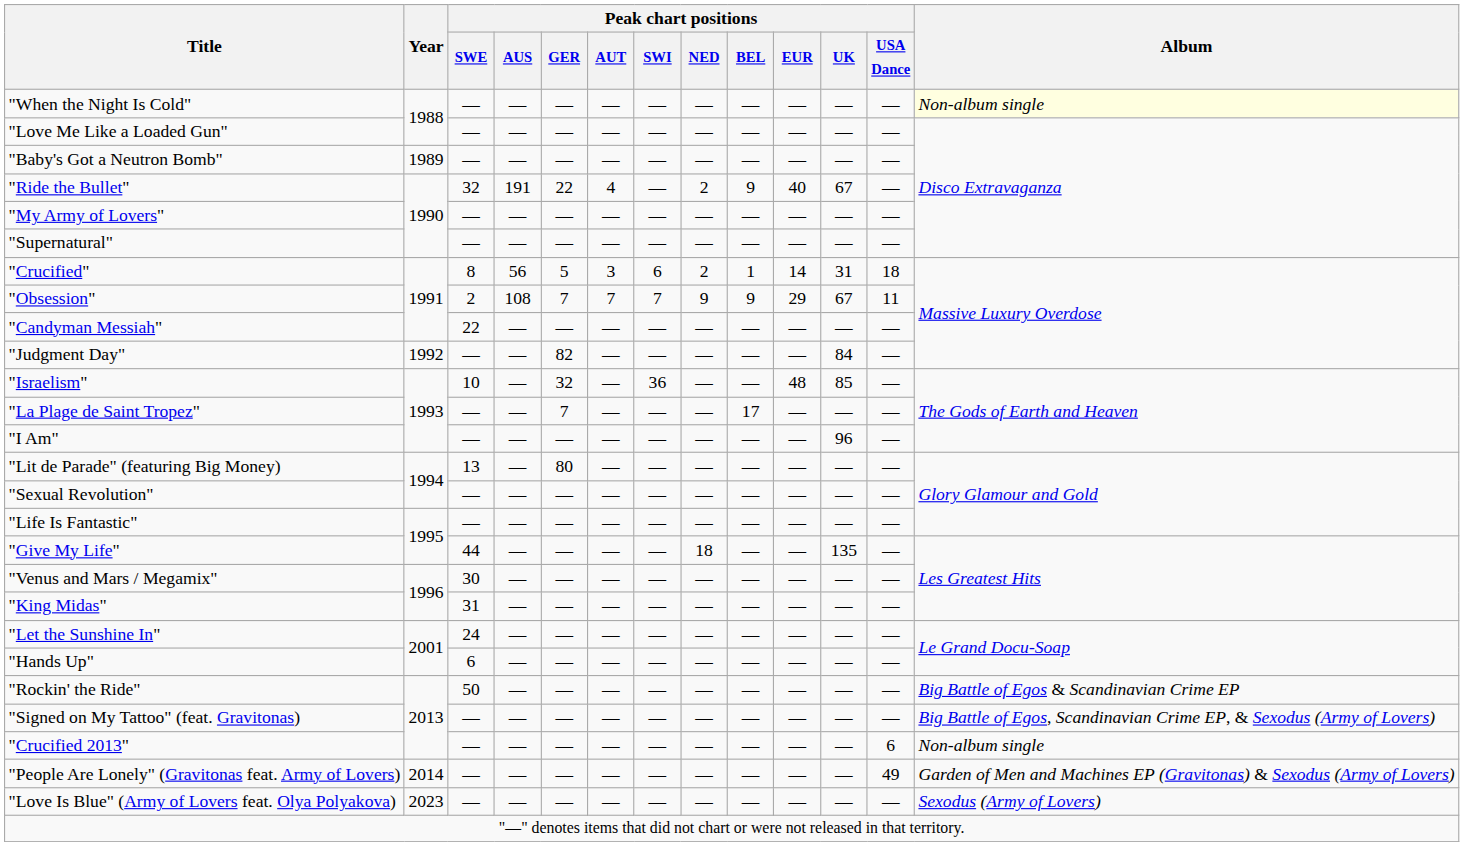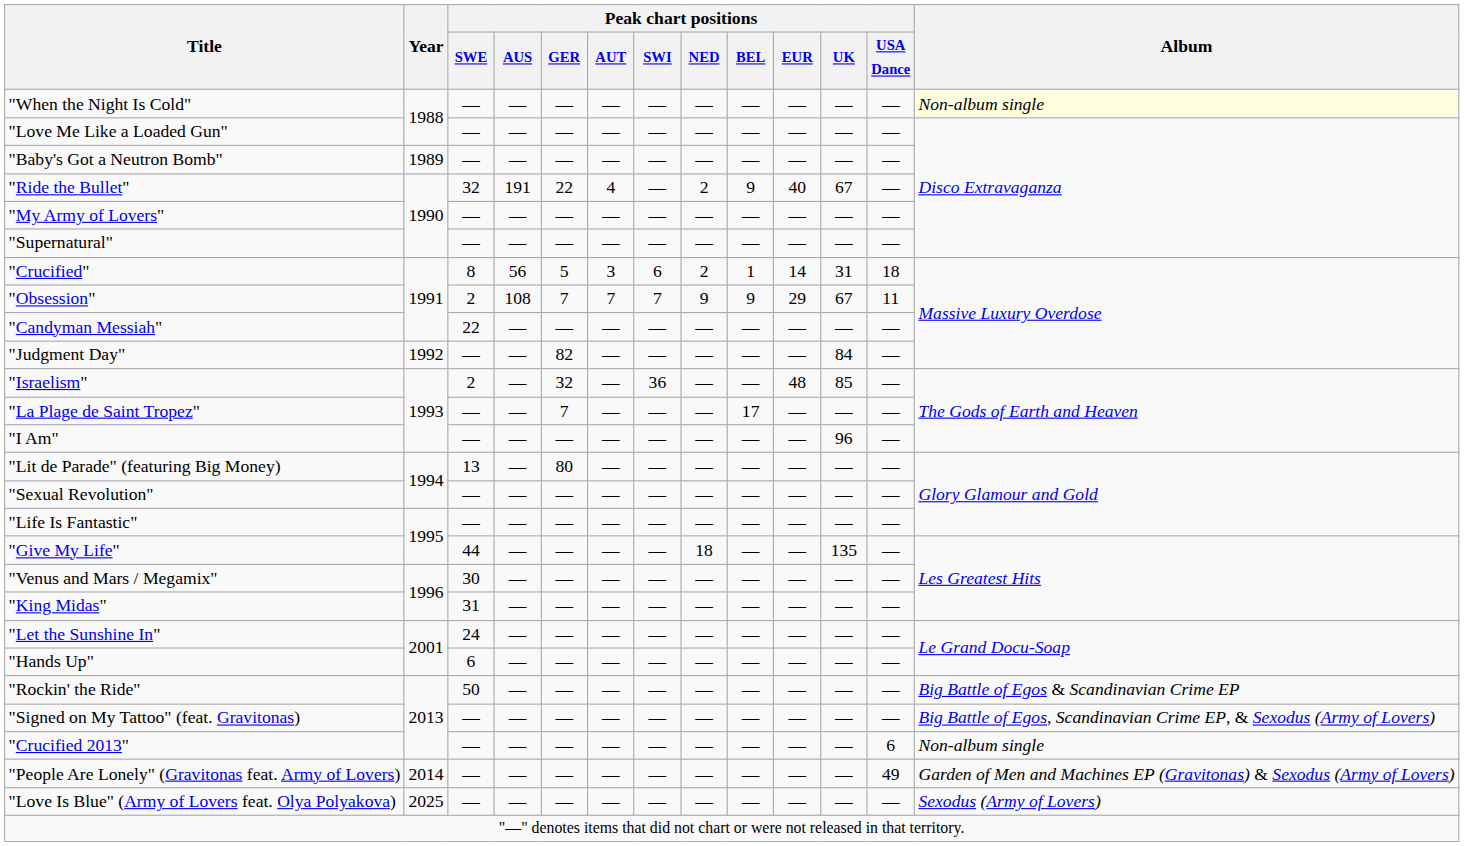"Israelism" | Peak chart positions / SWE: 10 -> 2
"Love Is Blue" (Army of Lovers feat. Olya Polyakova) | Year: 2023 -> 2025
